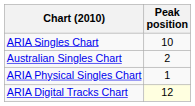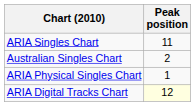ARIA Singles Chart | Peak position: 10 -> 11
